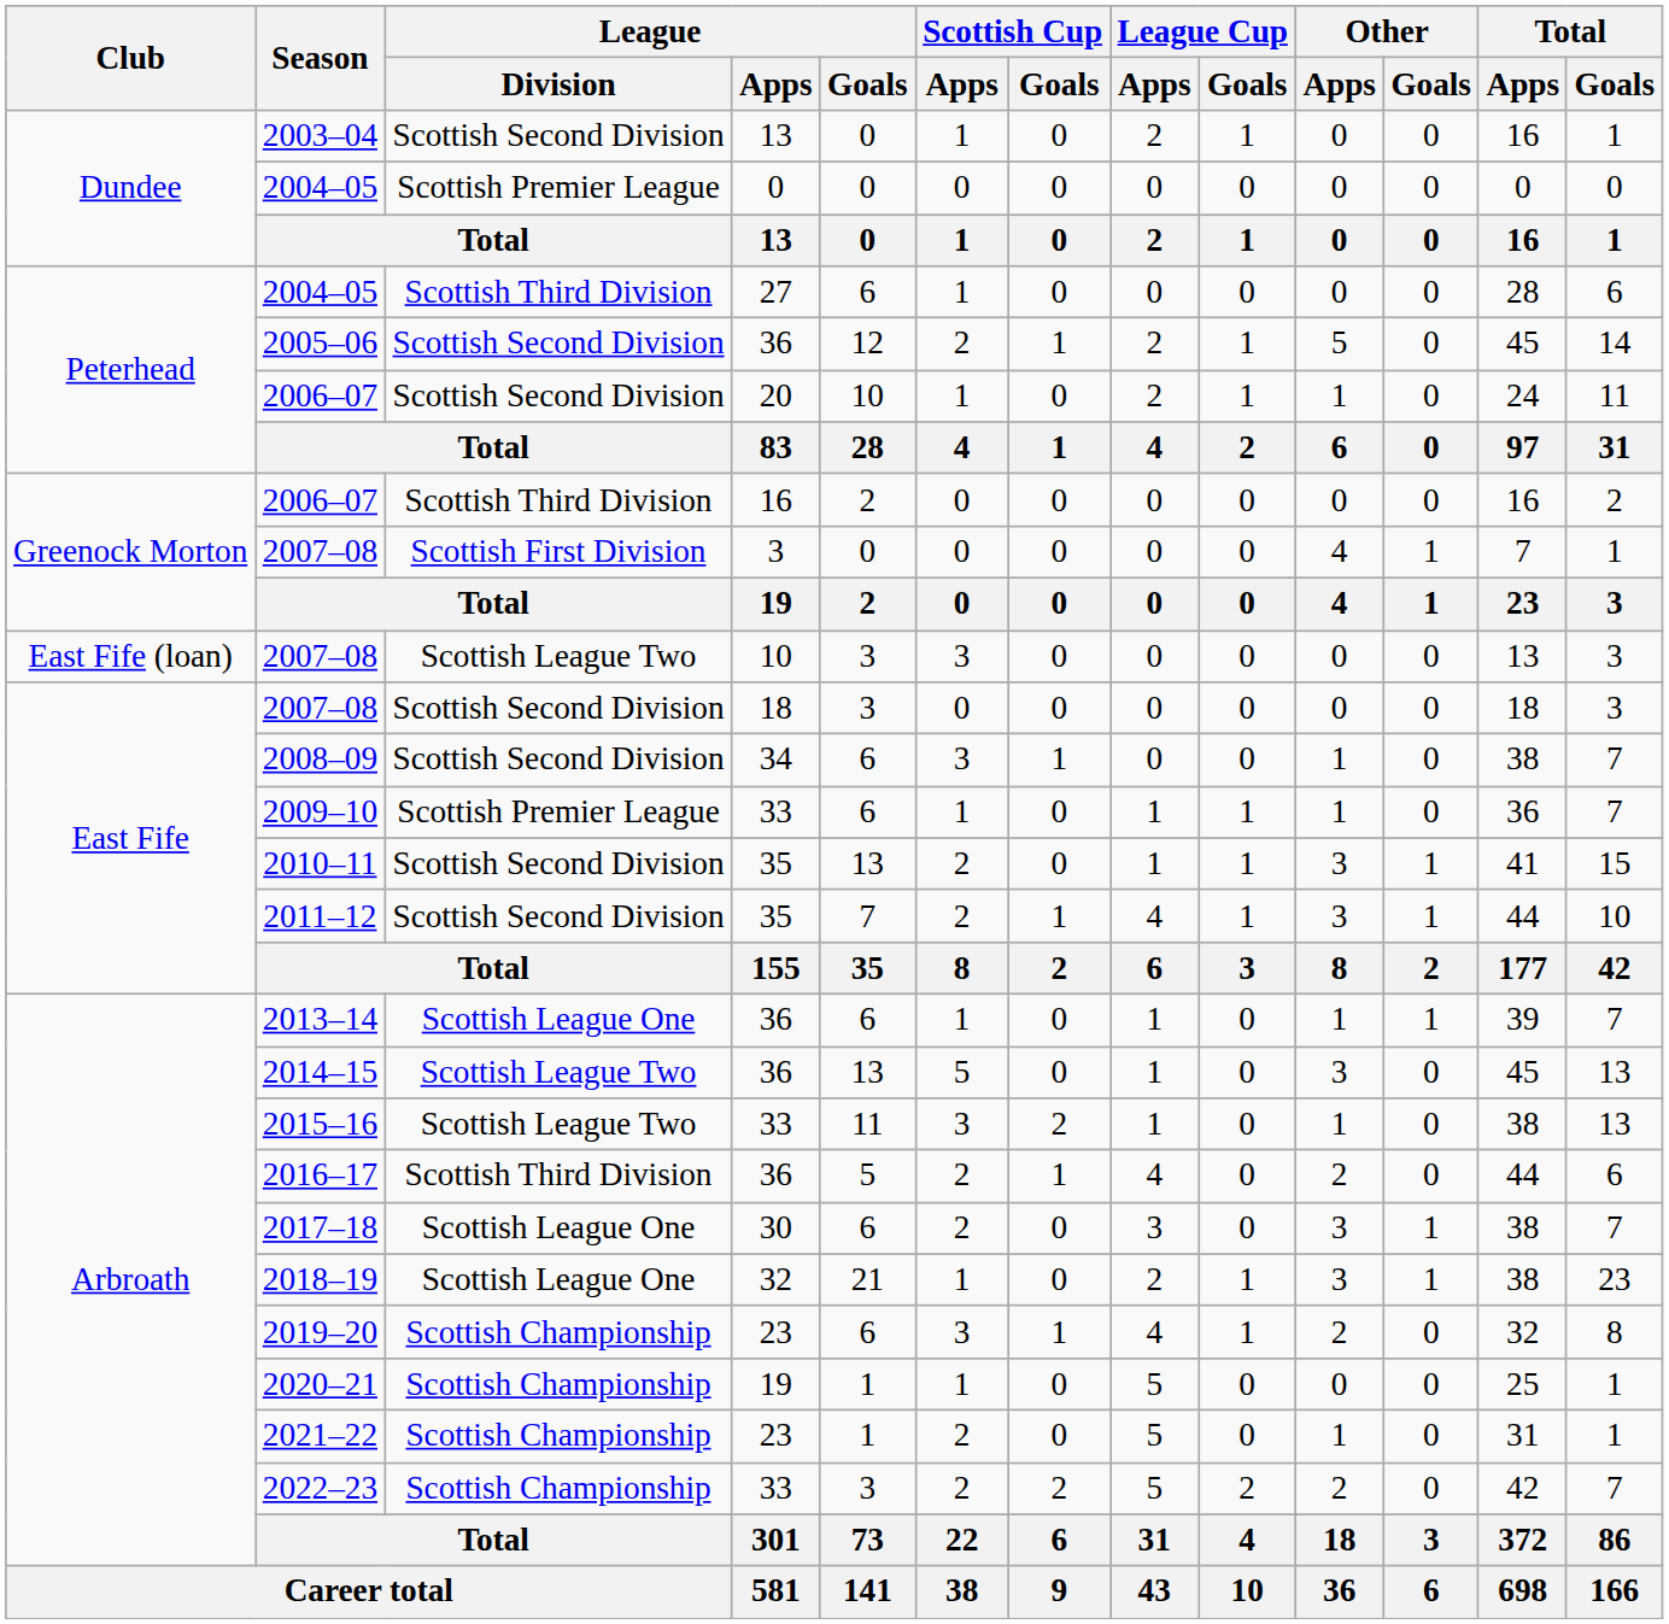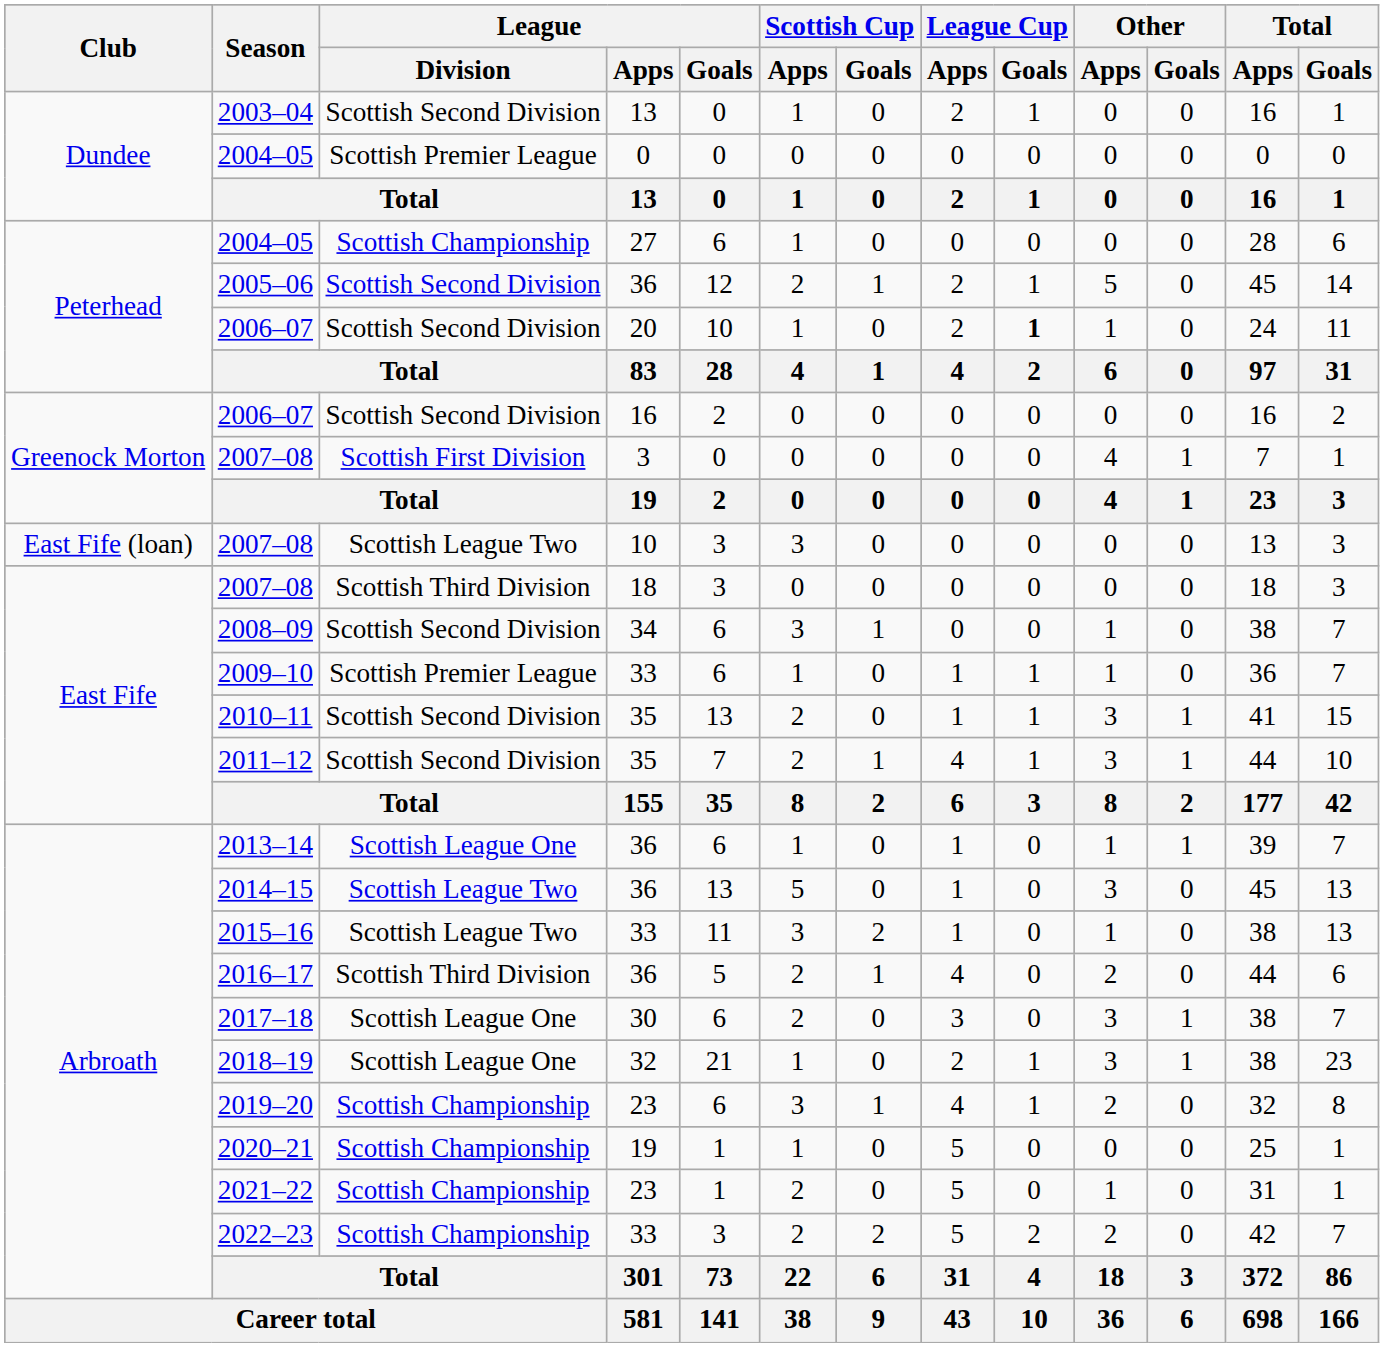2004–05 / 27 | League / Division: Scottish Third Division -> Scottish Championship
2006–07 / 20 | League Cup / Goals: normal -> bold
2006–07 / 16 | League / Division: Scottish Third Division -> Scottish Second Division
2007–08 / 18 | League / Division: Scottish Second Division -> Scottish Third Division
